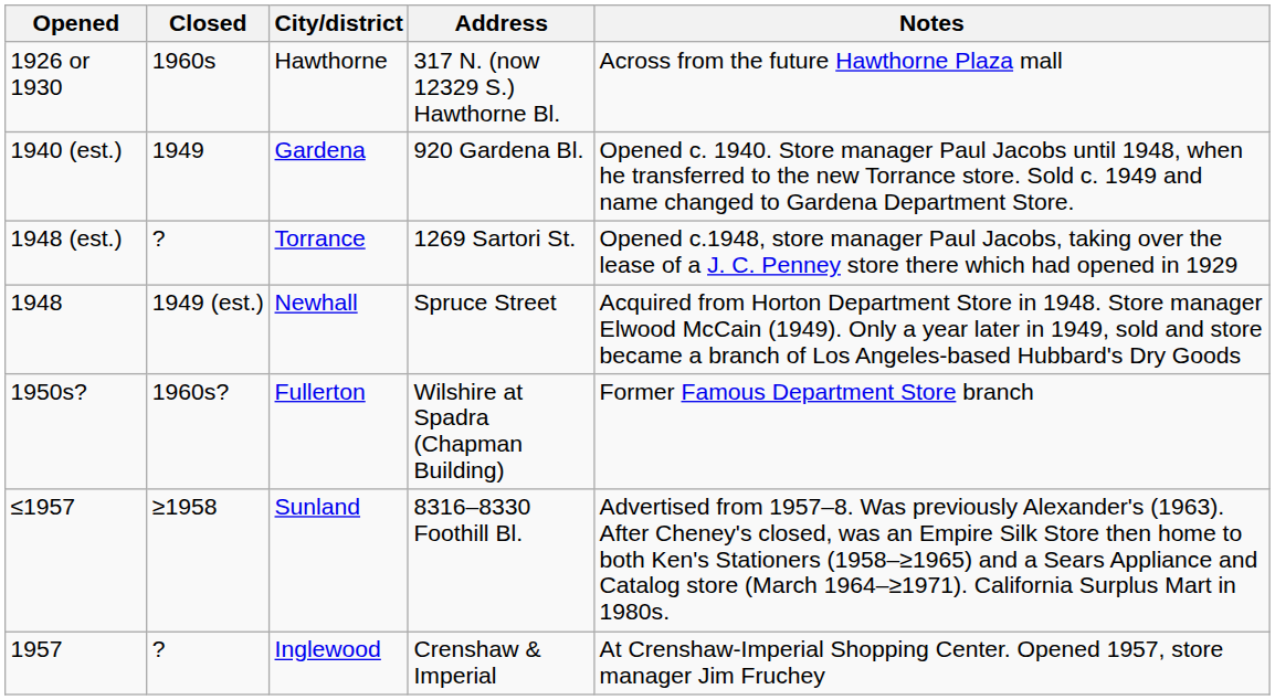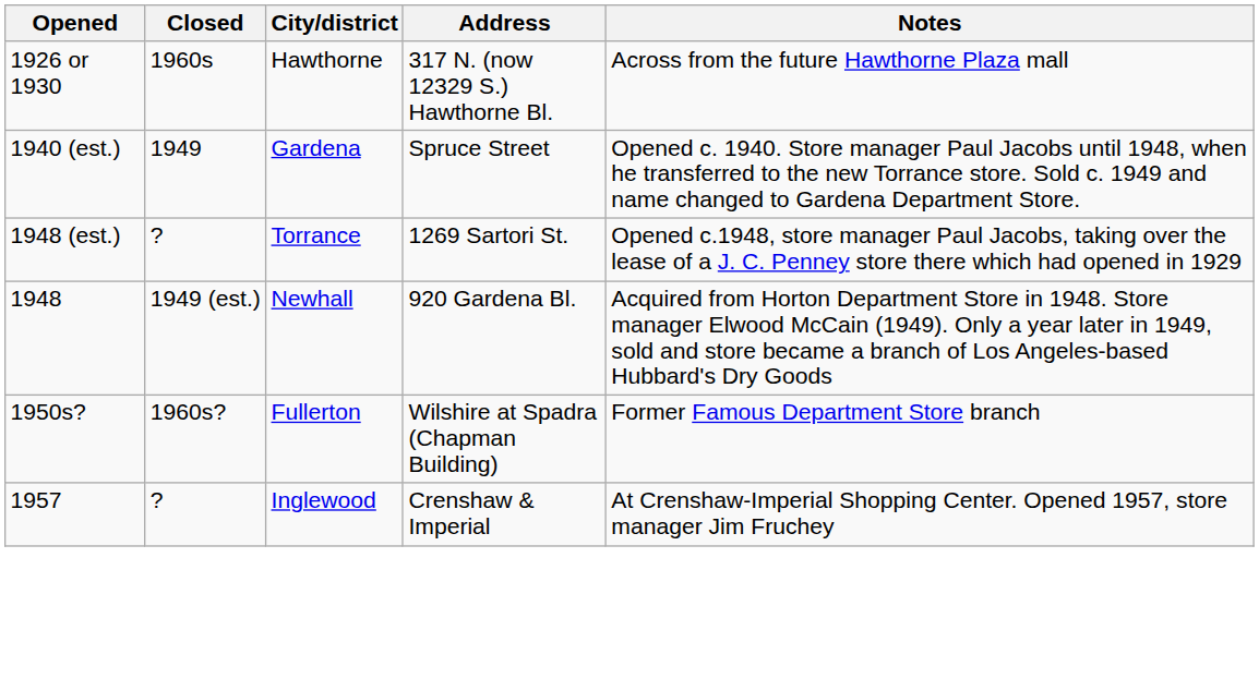Gardena | Address: 920 Gardena Bl. -> Spruce Street
Newhall | Address: Spruce Street -> 920 Gardena Bl.
- row: ≤1957 | ≥1958 | Sunland | 8316–8330 Foothill Bl. | Advertised from 1957–8. Was previously Alexander's (1963). After Cheney's closed, was an Empire Silk Store then home to both Ken's Stationers (1958–≥1965) and a Sears Appliance and Catalog store (March 1964–≥1971). California Surplus Mart in 1980s.
